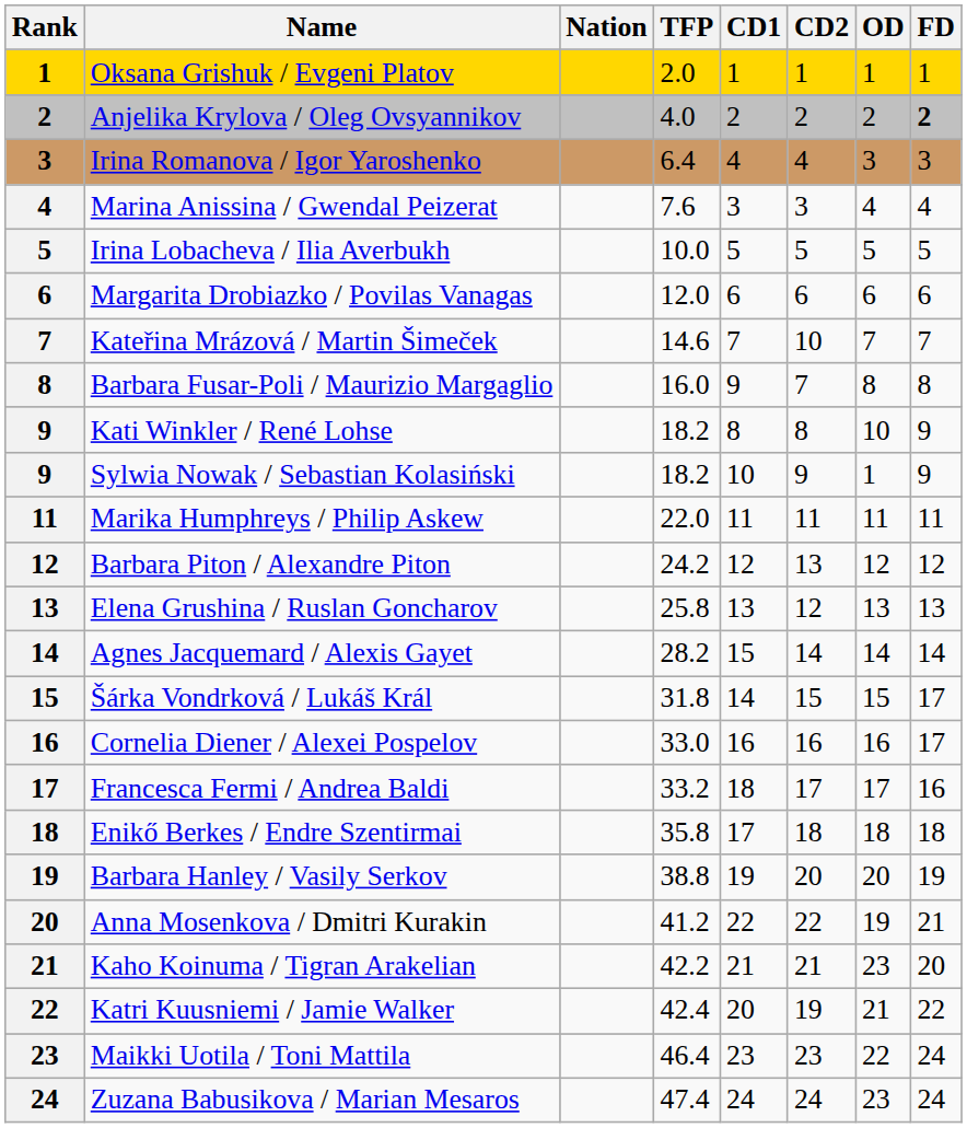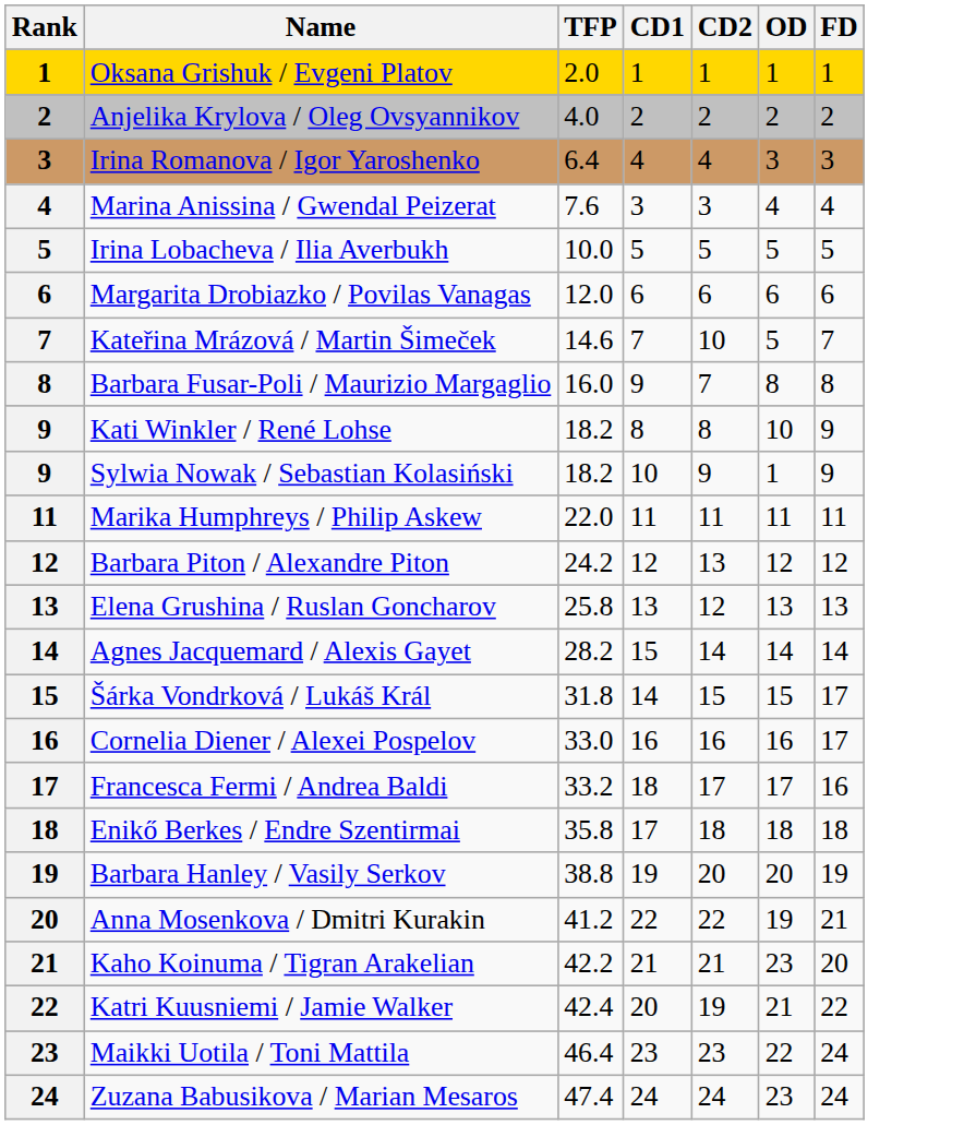- column: Nation
Anjelika Krylova / Oleg Ovsyannikov | FD: bold -> normal
Kateřina Mrázová / Martin Šimeček | OD: 7 -> 5
